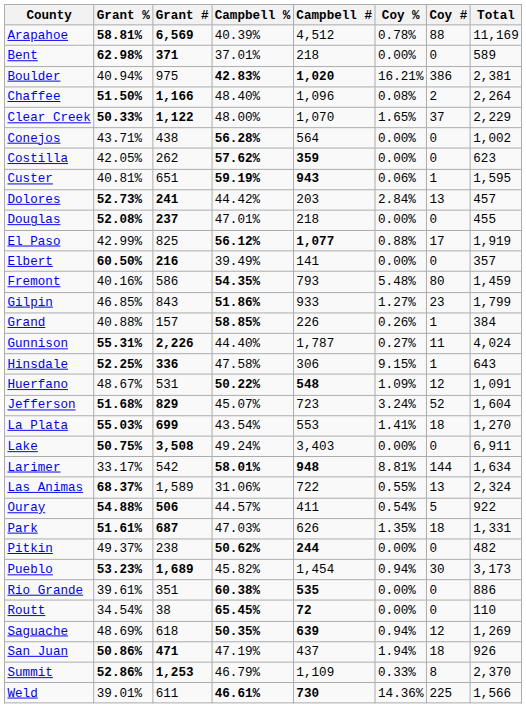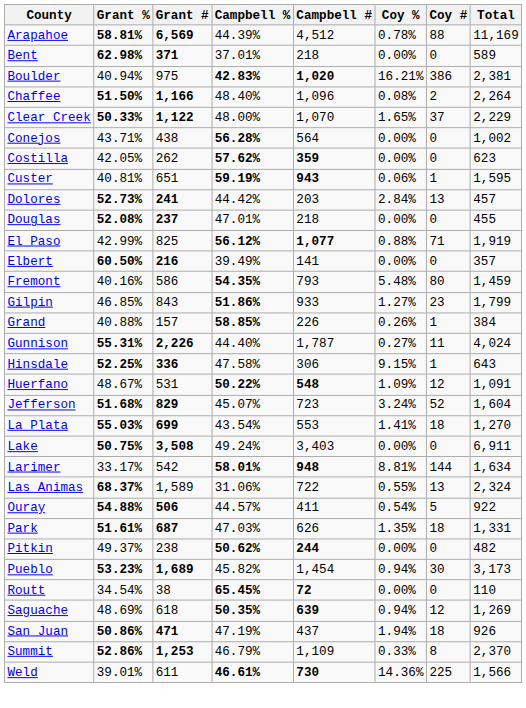Arapahoe | Campbell %: 40.39% -> 44.39%
El Paso | Coy #: 17 -> 71
- row: Rio Grande | 39.61% | 351 | 60.38% | 535 | 0.00% | 0 | 886
